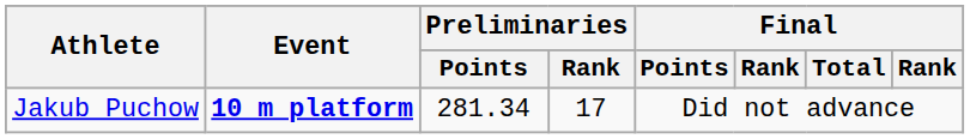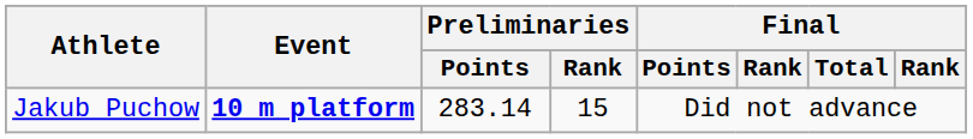Jakub Puchow | Preliminaries / Points: 281.34 -> 283.14
Jakub Puchow | Preliminaries / Rank: 17 -> 15
